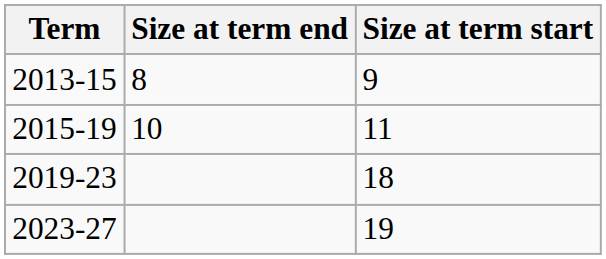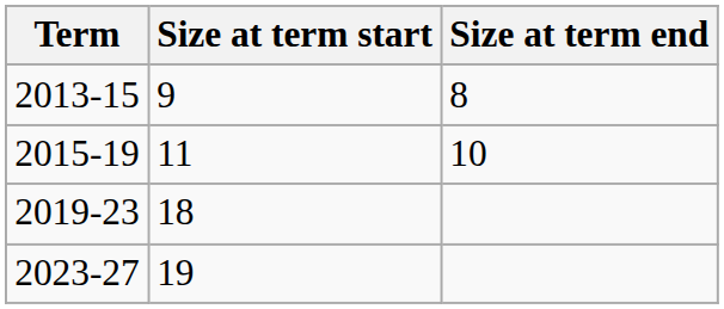columns swapped: Size at term start <-> Size at term end
